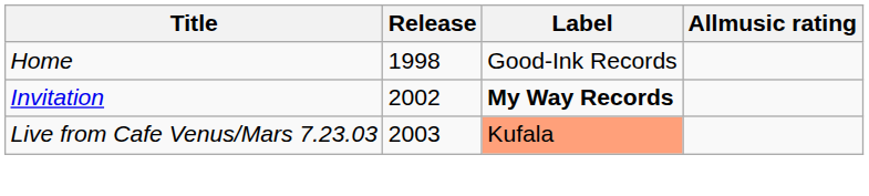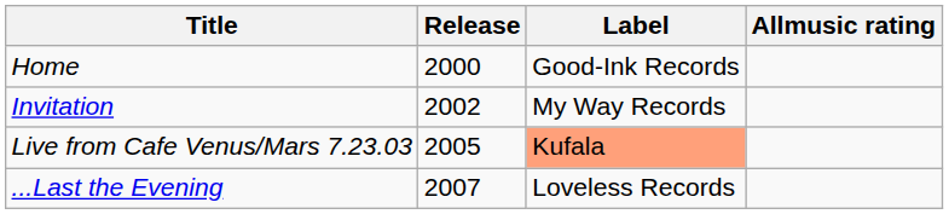Home | Release: 1998 -> 2000
Invitation | Label: bold -> normal
Live from Cafe Venus/Mars 7.23.03 | Release: 2003 -> 2005
+ row: ...Last the Evening | 2007 | Loveless Records
